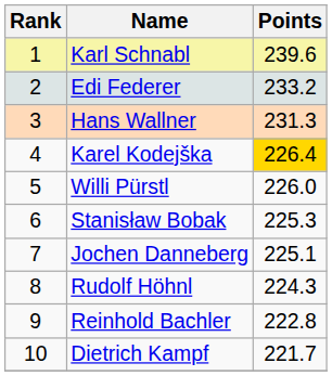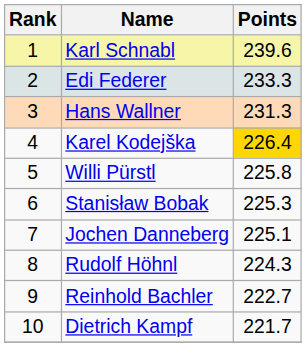Edi Federer | Points: 233.2 -> 233.3
Willi Pürstl | Points: 226.0 -> 225.8
Reinhold Bachler | Points: 222.8 -> 222.7
